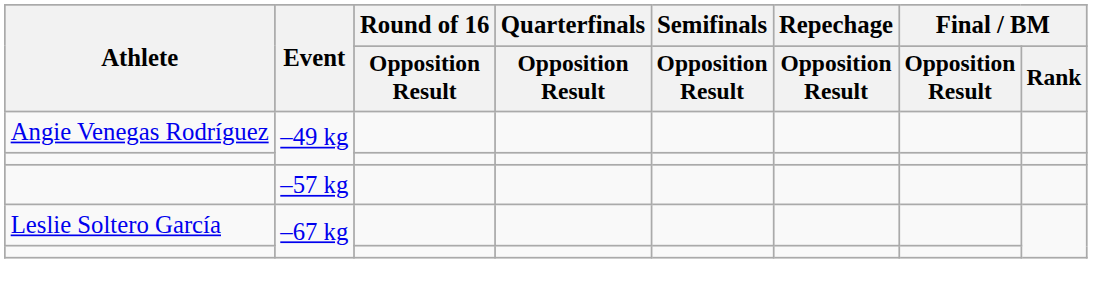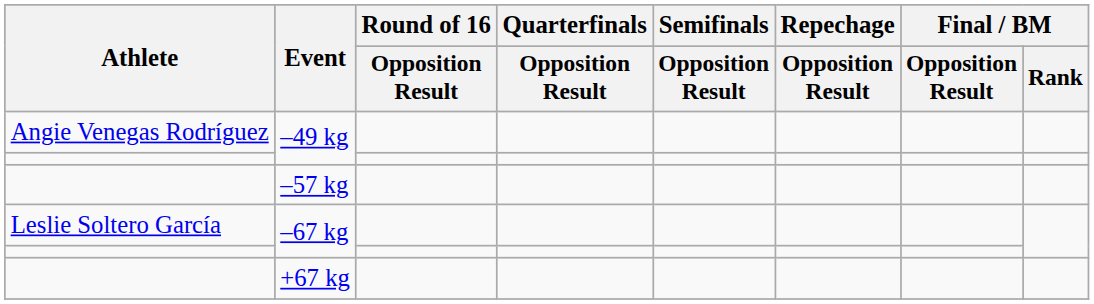+ row: +67 kg
